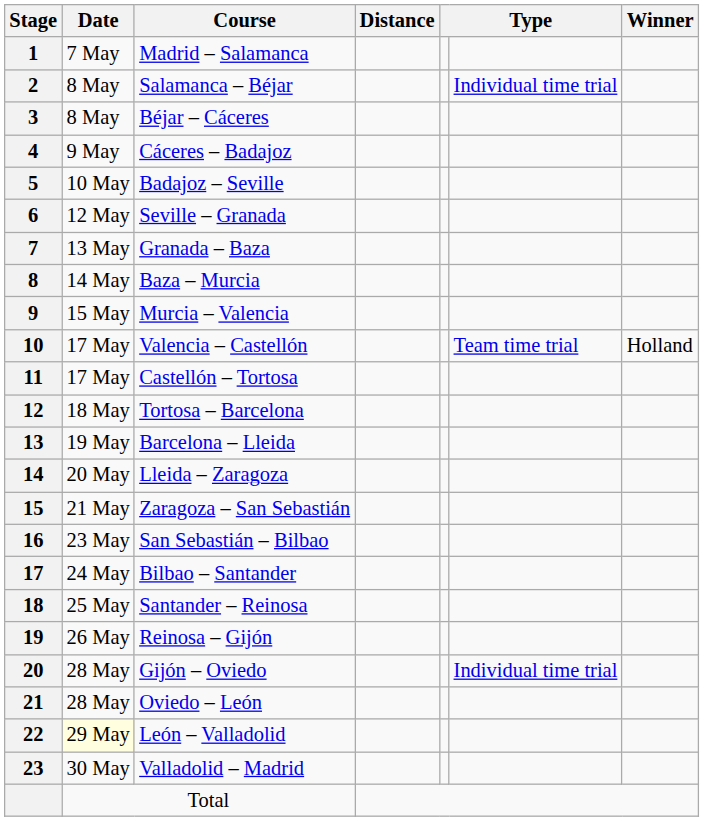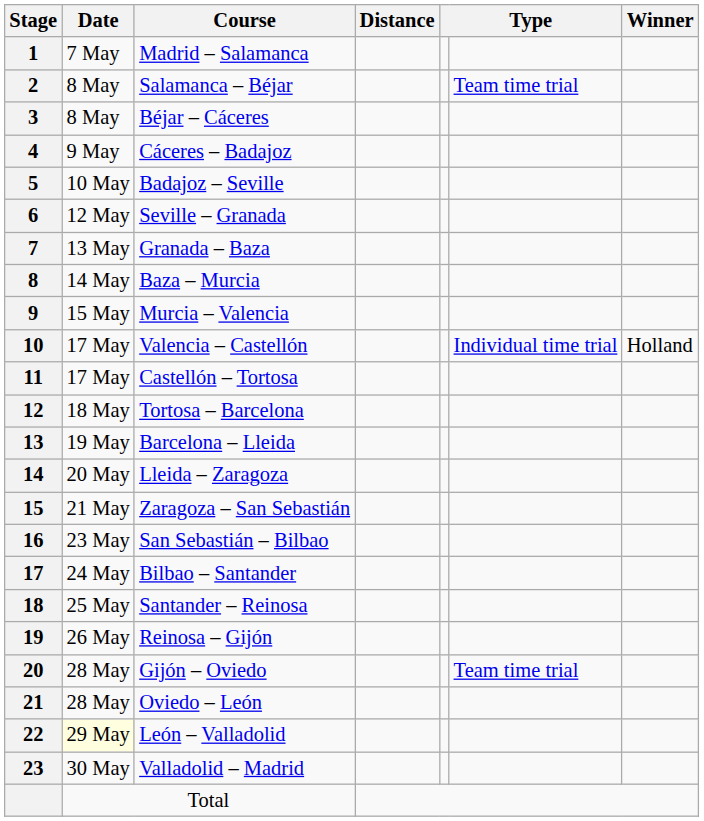Salamanca – Béjar | column 6: Individual time trial -> Team time trial
Valencia – Castellón | column 6: Team time trial -> Individual time trial
Gijón – Oviedo | column 6: Individual time trial -> Team time trial
